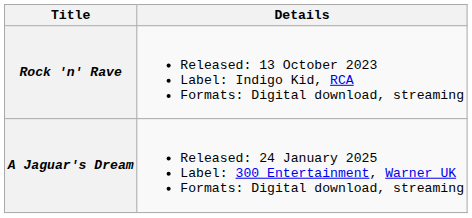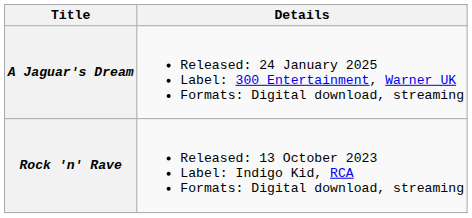rows swapped: Rock 'n' Rave <-> A Jaguar's Dream
